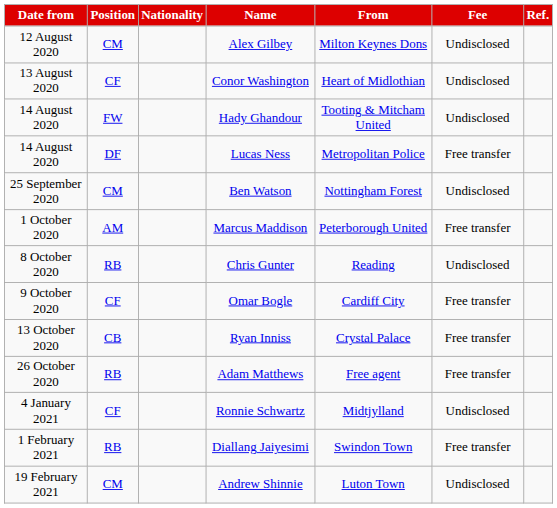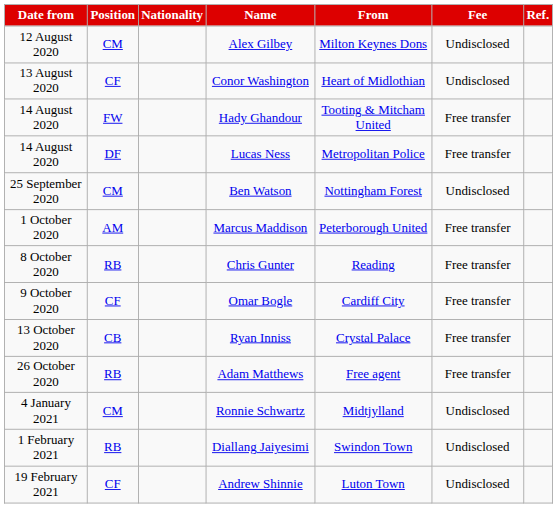Hady Ghandour | Fee: Undisclosed -> Free transfer
Chris Gunter | Fee: Undisclosed -> Free transfer
Ronnie Schwartz | Position: CF -> CM
Diallang Jaiyesimi | Fee: Free transfer -> Undisclosed
Andrew Shinnie | Position: CM -> CF
